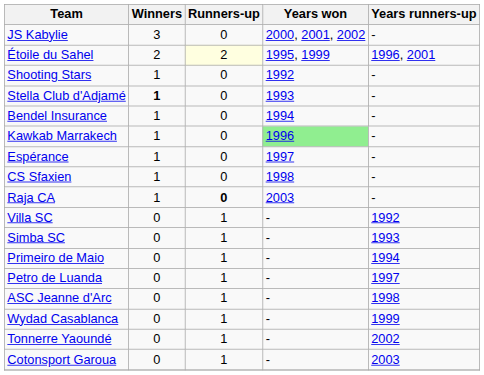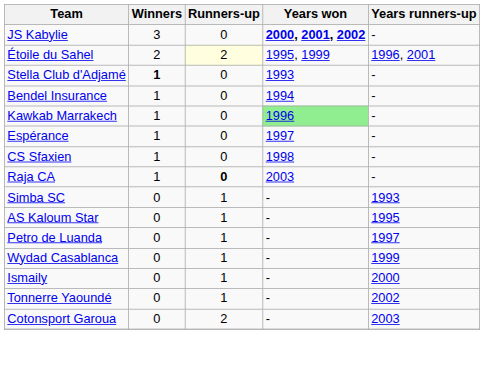JS Kabylie | Years won: normal -> bold
- row: Shooting Stars | 1 | 0 | 1992 | -
- row: Villa SC | 0 | 1 | - | 1992
- row: Primeiro de Maio | 0 | 1 | - | 1994
+ row: AS Kaloum Star | 0 | 1 | - | 1995
- row: ASC Jeanne d'Arc | 0 | 1 | - | 1998
+ row: Ismaily | 0 | 1 | - | 2000
Cotonsport Garoua | Runners-up: 1 -> 2
